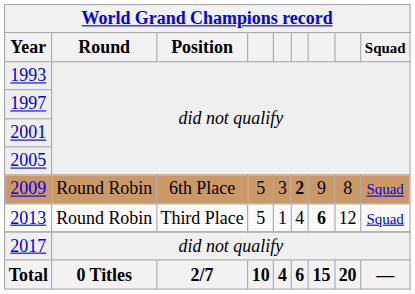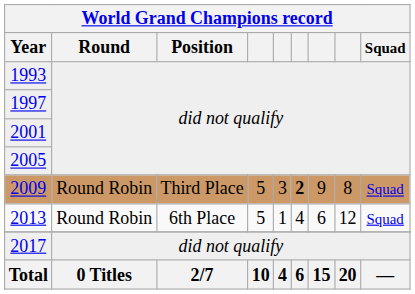2009 | World Grand Champions record / Position: 6th Place -> Third Place
2013 | World Grand Champions record / Position: Third Place -> 6th Place
2013 | column 7: bold -> normal
